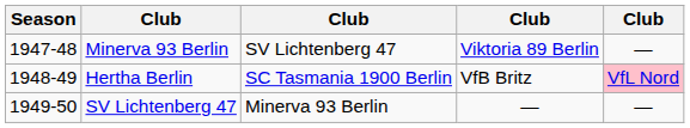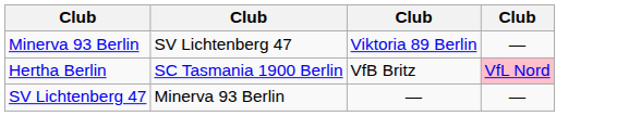- column: Season | 1947-48 | 1948-49 | 1949-50
